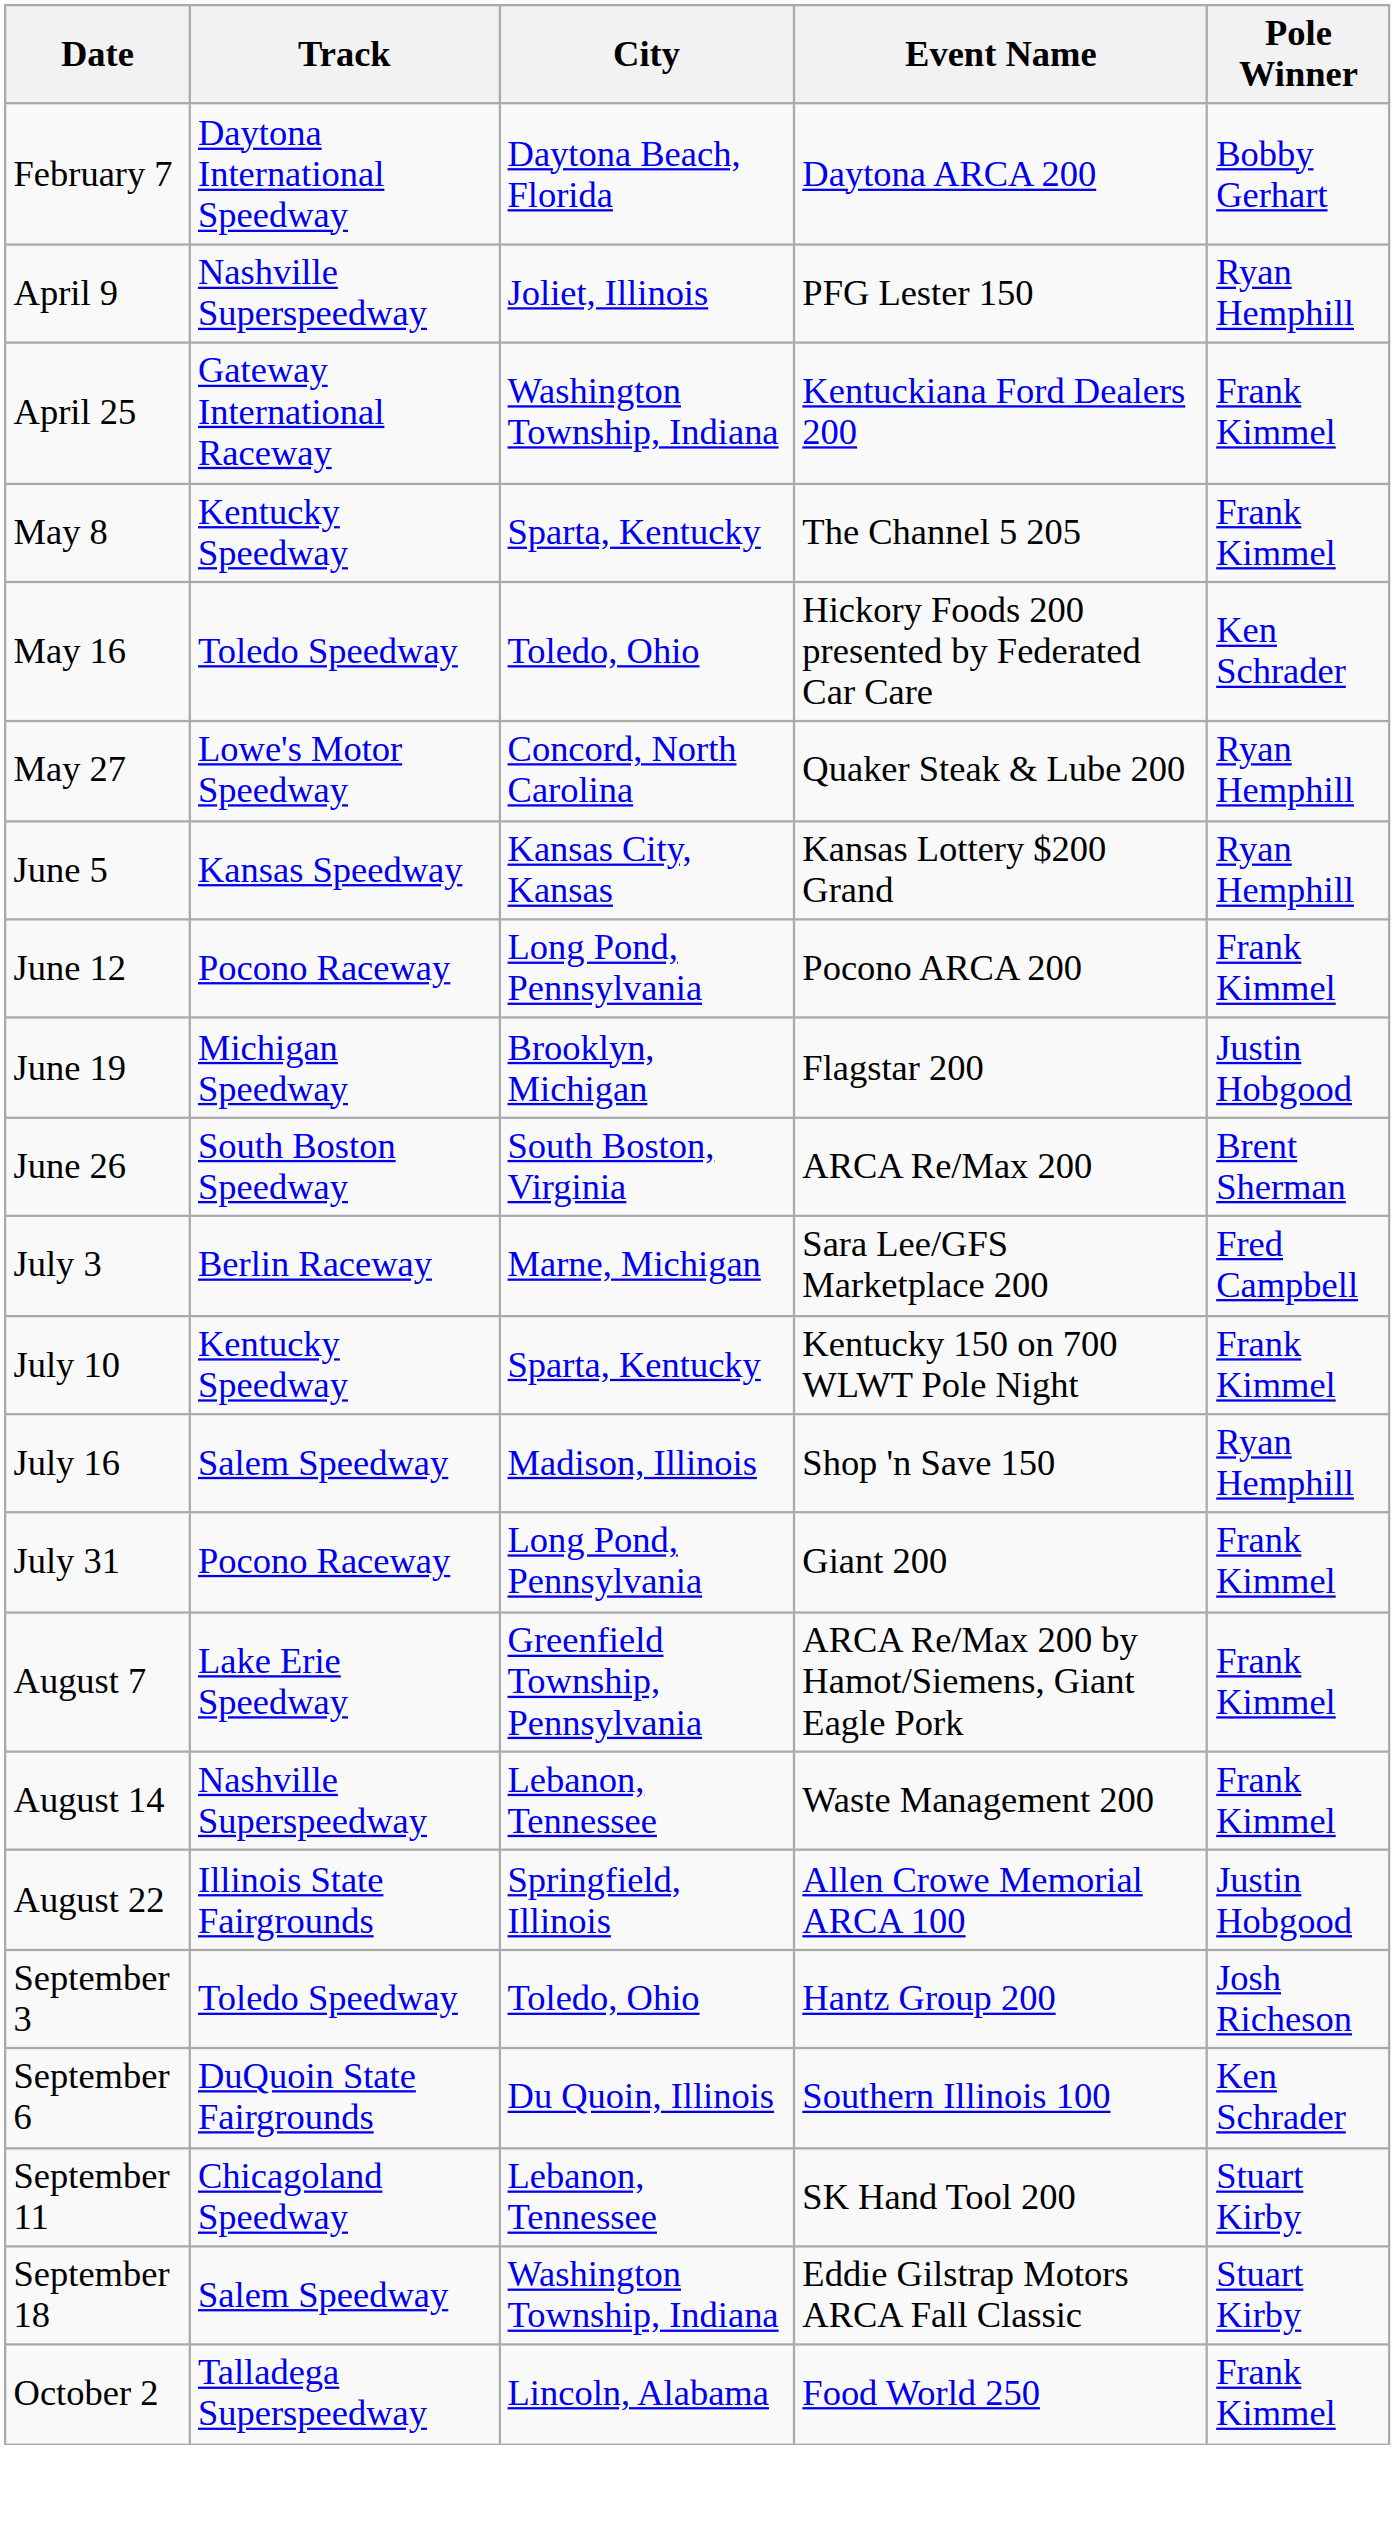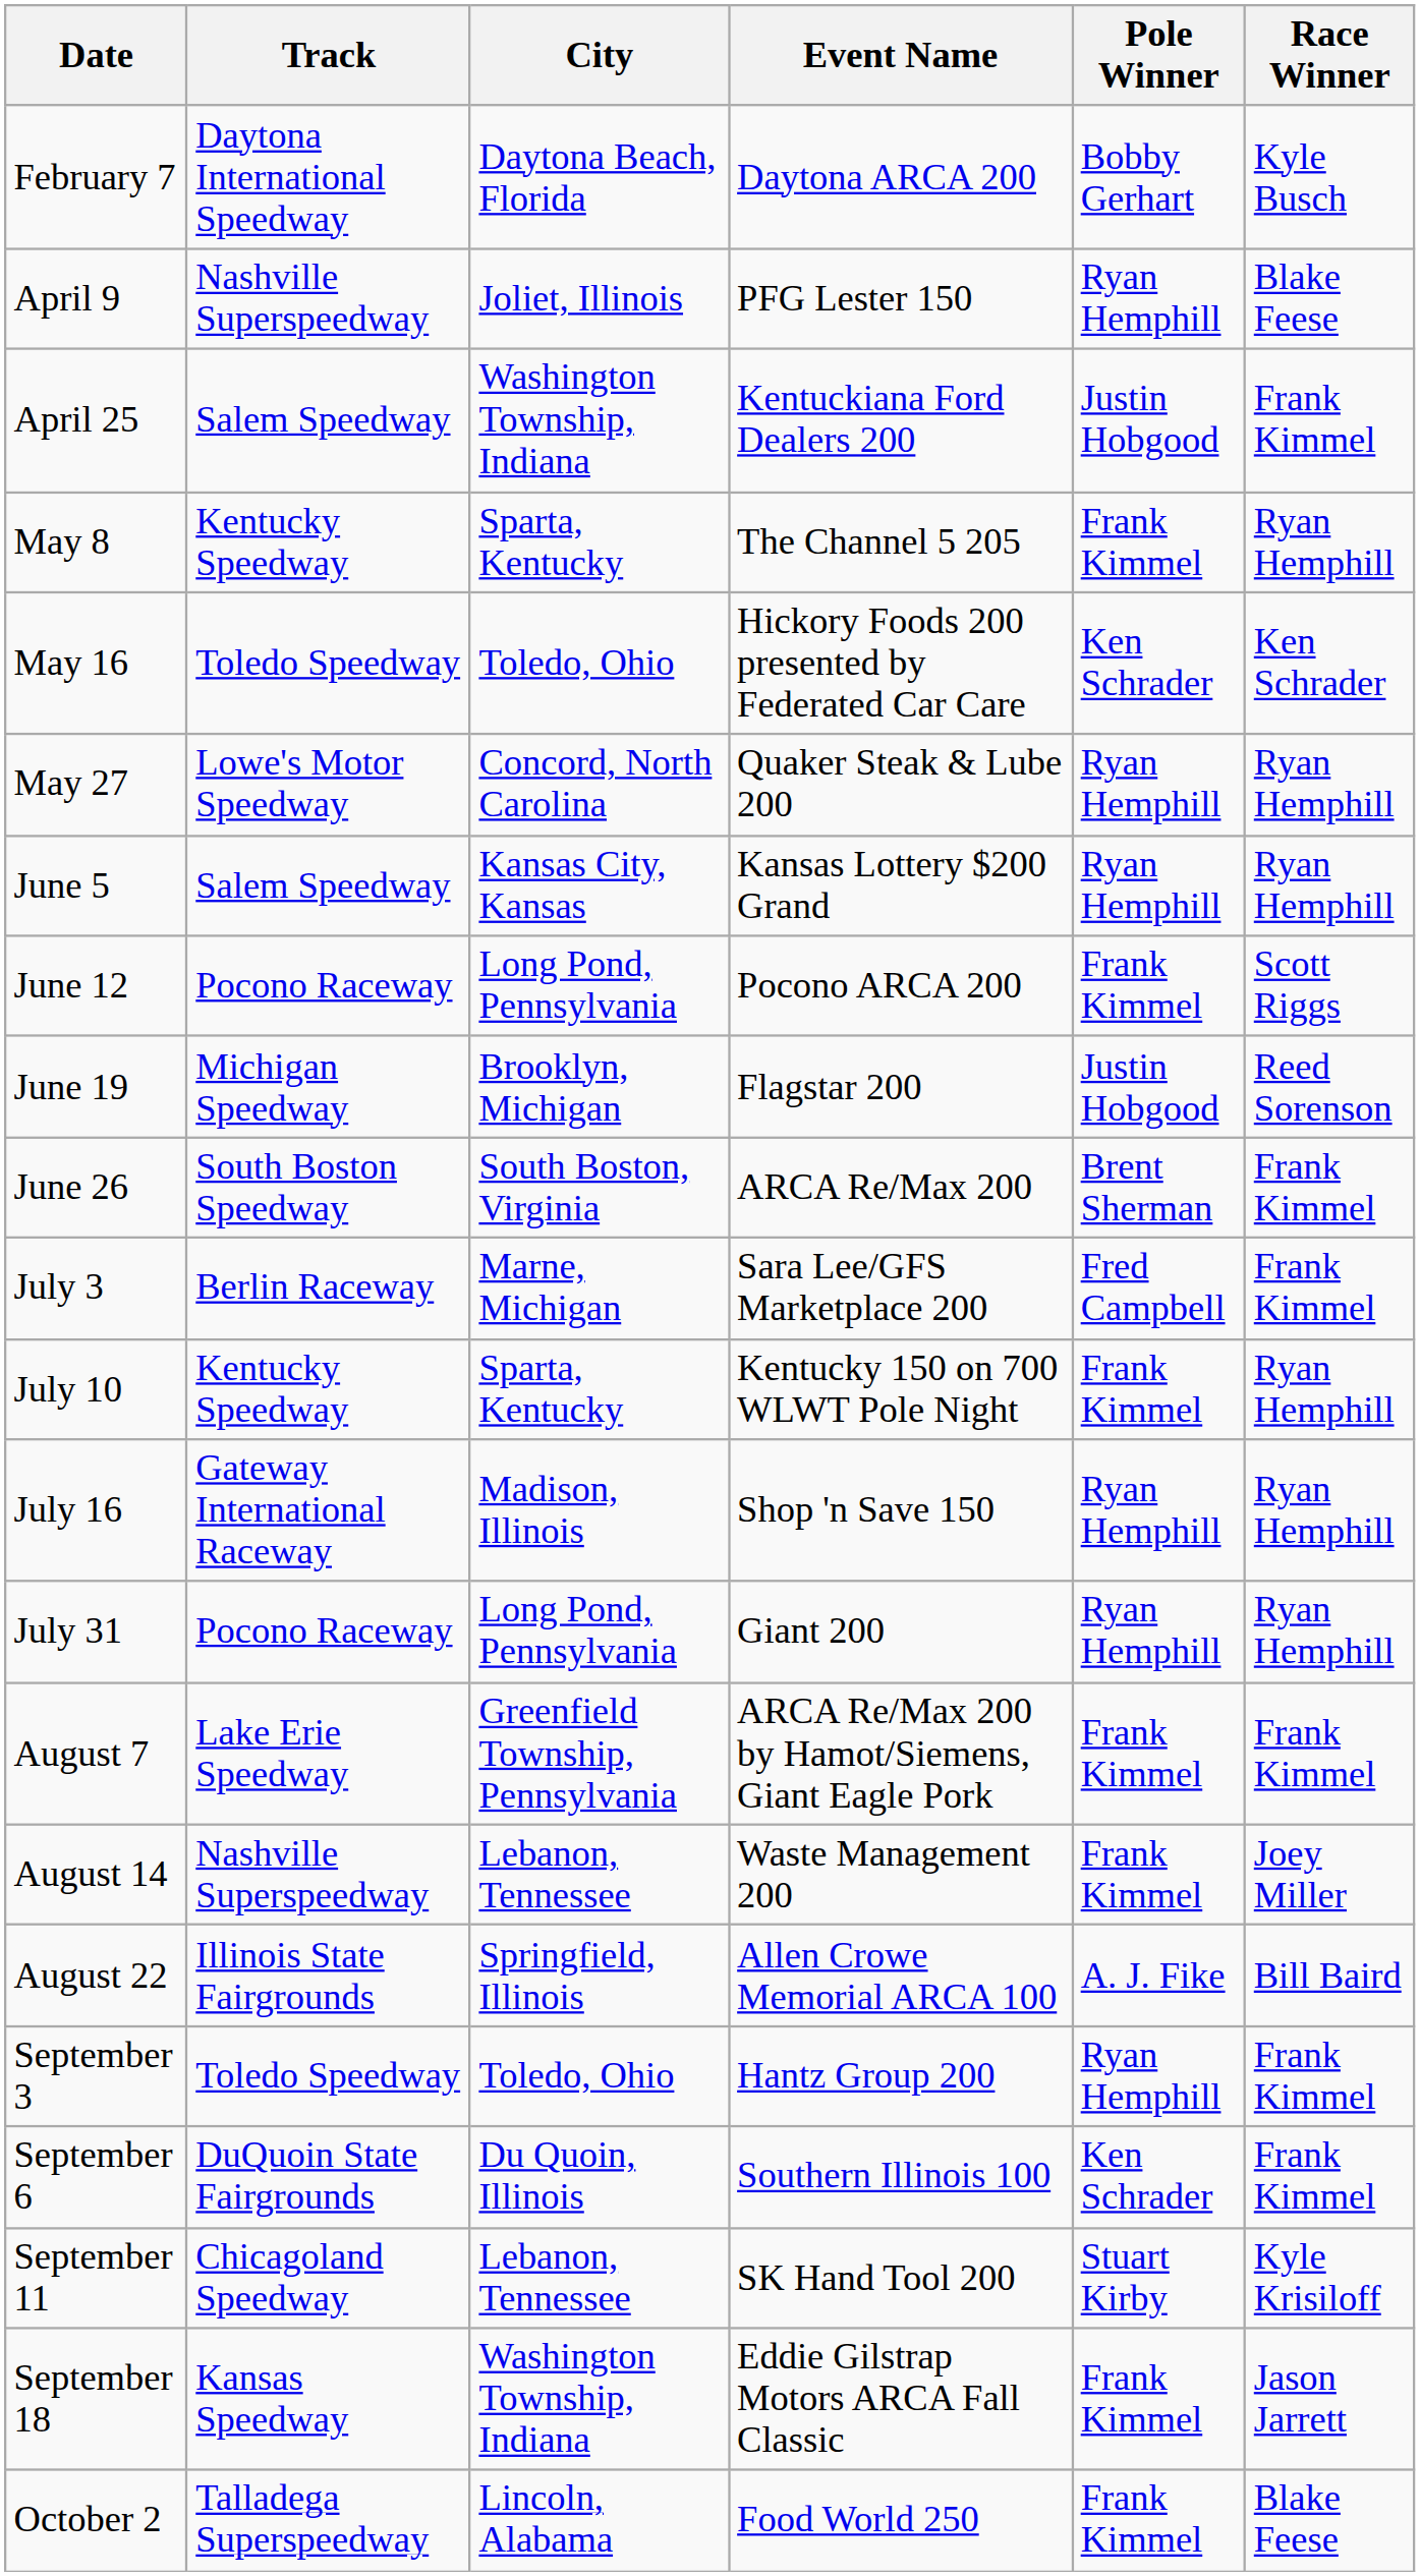+ column: Race Winner | Kyle Busch | Blake Feese | Frank Kimmel | Ryan Hemphill | Ken Schrader | Ryan Hemphill | Ryan Hemphill | Scott Riggs | Reed Sorenson | Frank Kimmel | Frank Kimmel | Ryan Hemphill | Ryan Hemphill | Ryan Hemphill | Frank Kimmel | Joey Miller | Bill Baird | Frank Kimmel | Frank Kimmel | Kyle Krisiloff | Jason Jarrett | Blake Feese
April 25 | Track: Gateway International Raceway -> Salem Speedway
April 25 | Pole Winner: Frank Kimmel -> Justin Hobgood
June 5 | Track: Kansas Speedway -> Salem Speedway
July 16 | Track: Salem Speedway -> Gateway International Raceway
July 31 | Pole Winner: Frank Kimmel -> Ryan Hemphill
August 22 | Pole Winner: Justin Hobgood -> A. J. Fike
September 3 | Pole Winner: Josh Richeson -> Ryan Hemphill
September 18 | Track: Salem Speedway -> Kansas Speedway
September 18 | Pole Winner: Stuart Kirby -> Frank Kimmel
